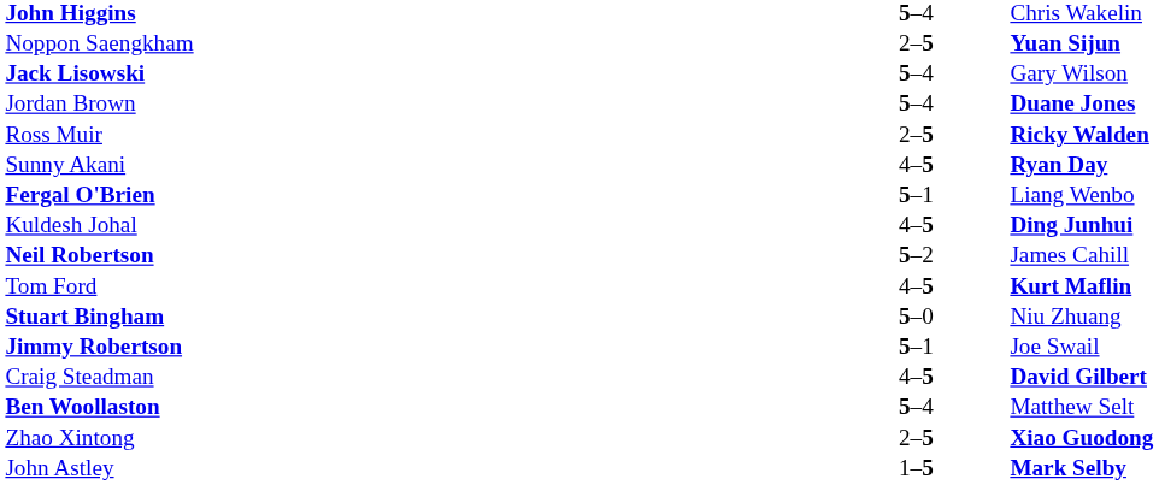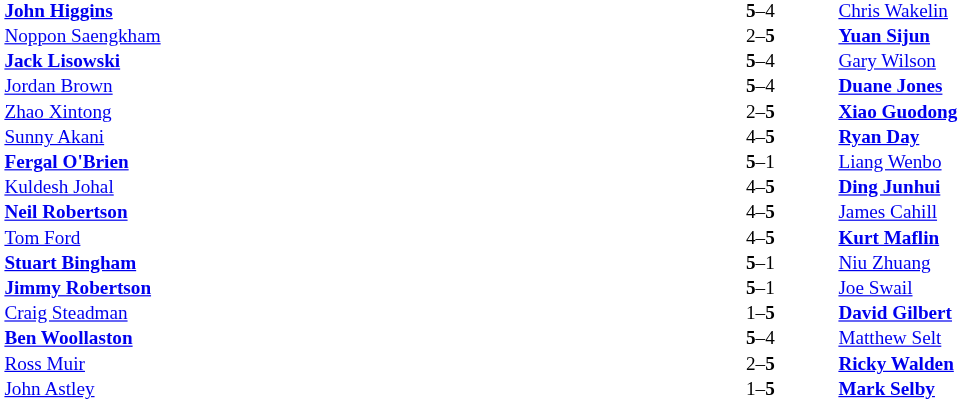rows swapped: Zhao Xintong <-> Ross Muir
Neil Robertson | column 2: 5–2 -> 4–5
Stuart Bingham | column 2: 5–0 -> 5–1
Craig Steadman | column 2: 4–5 -> 1–5
